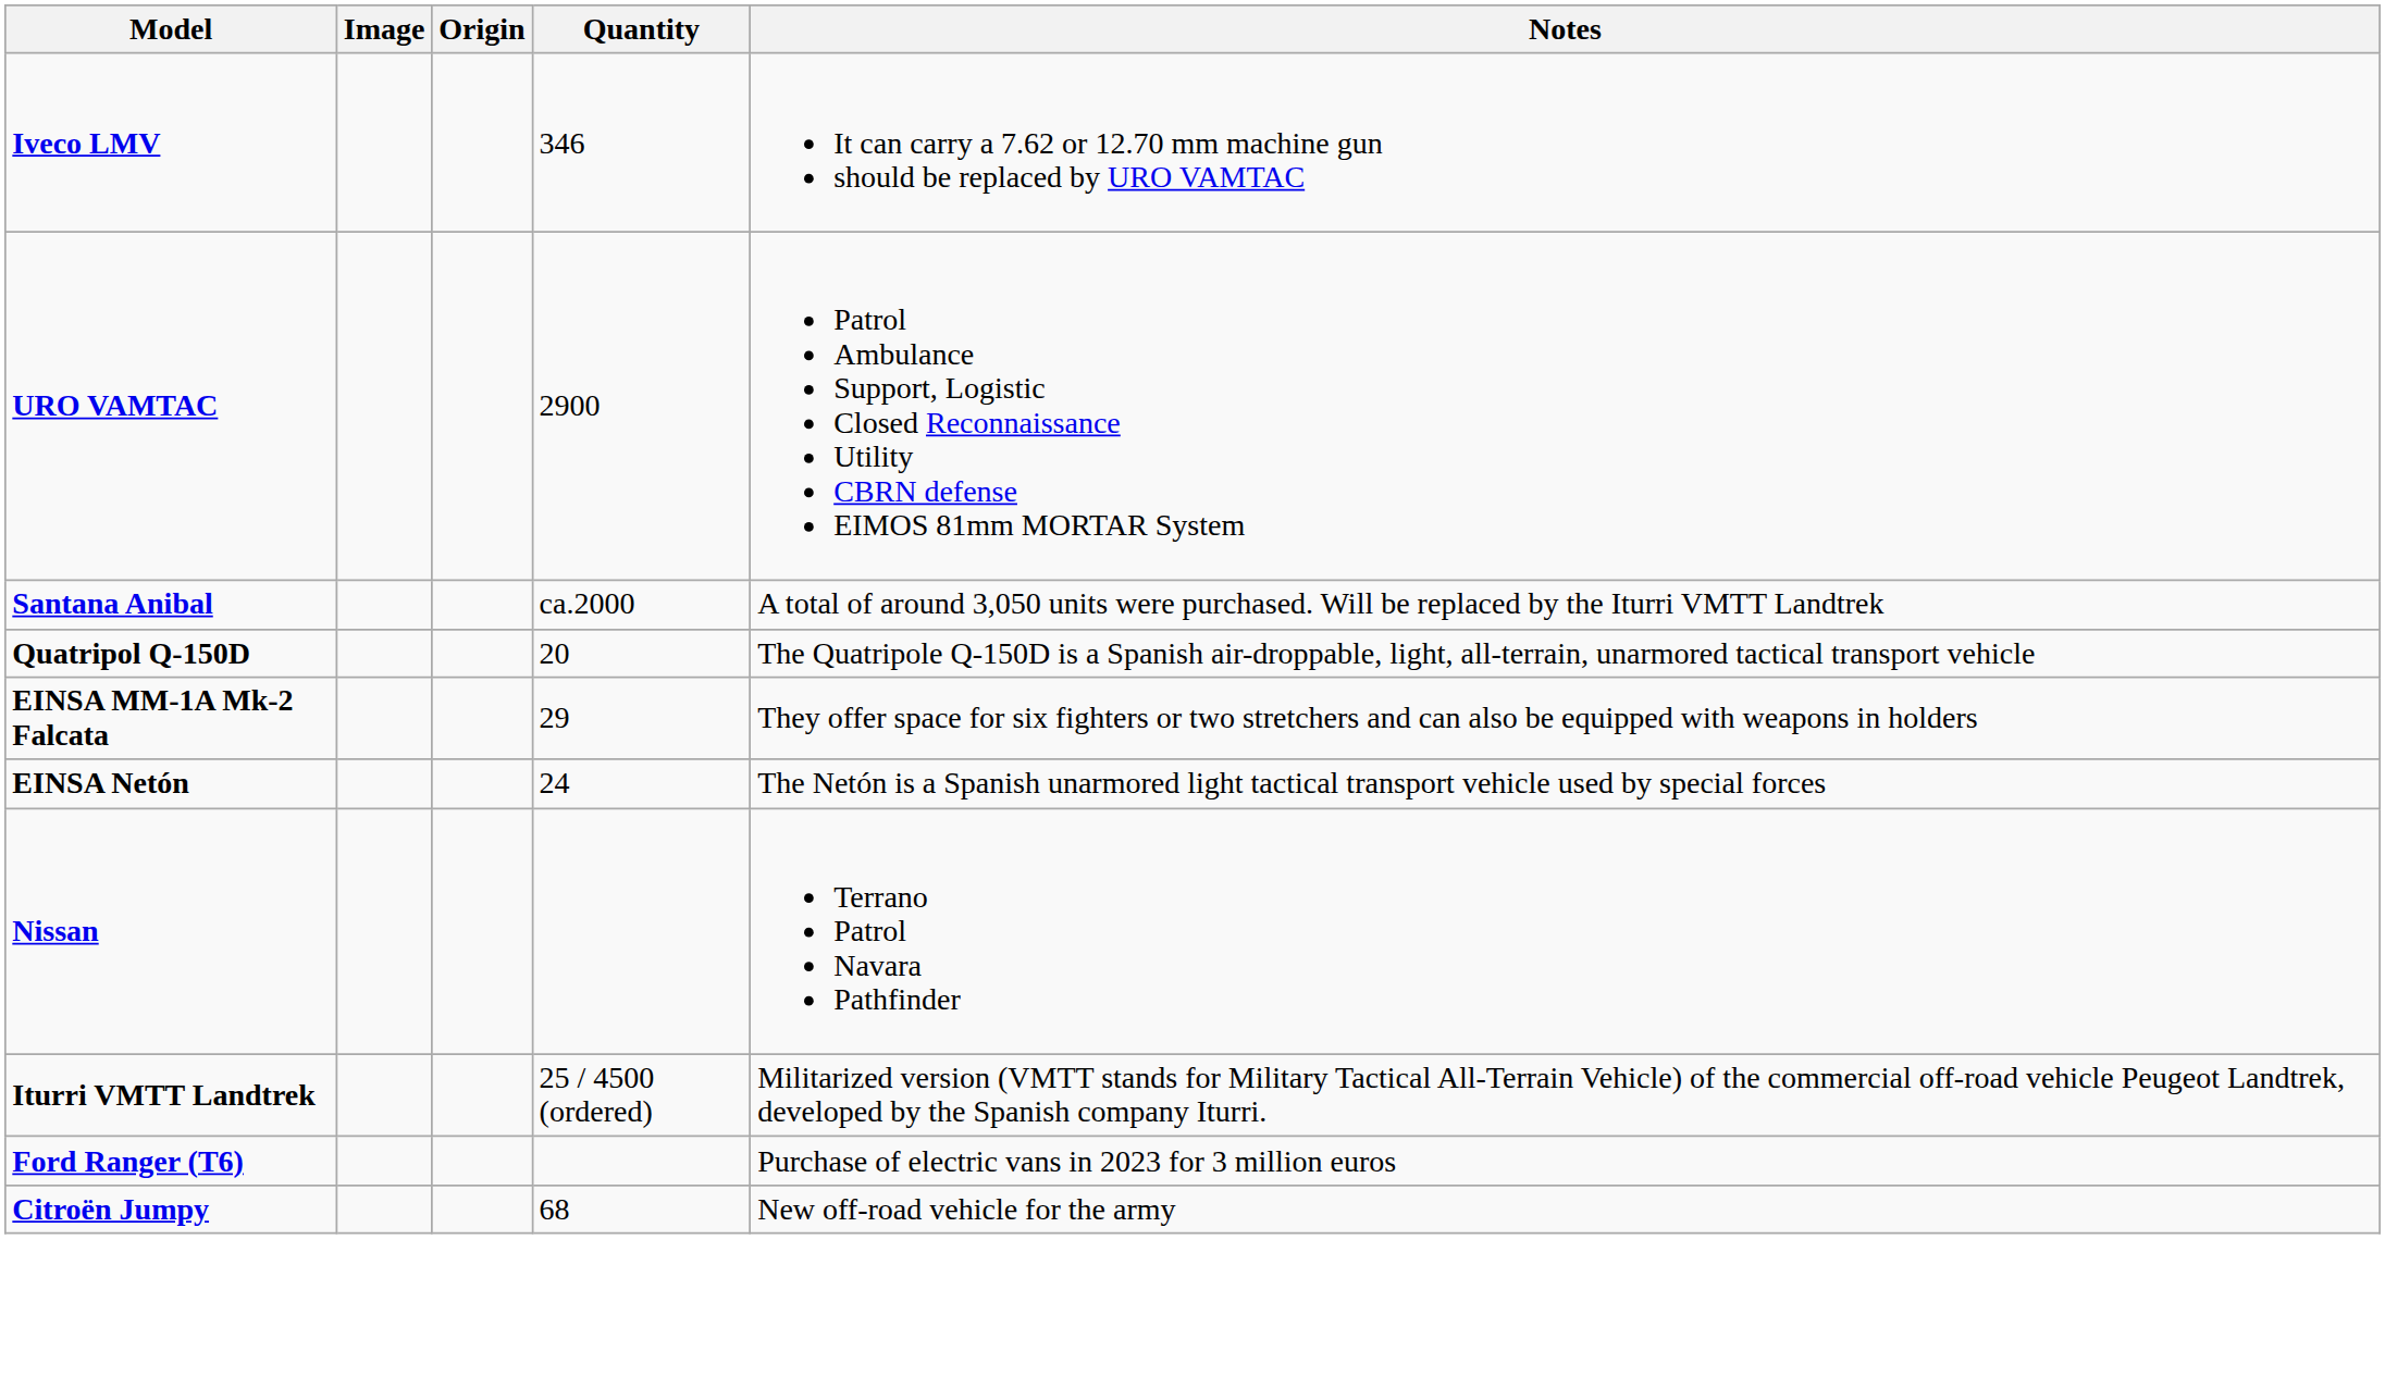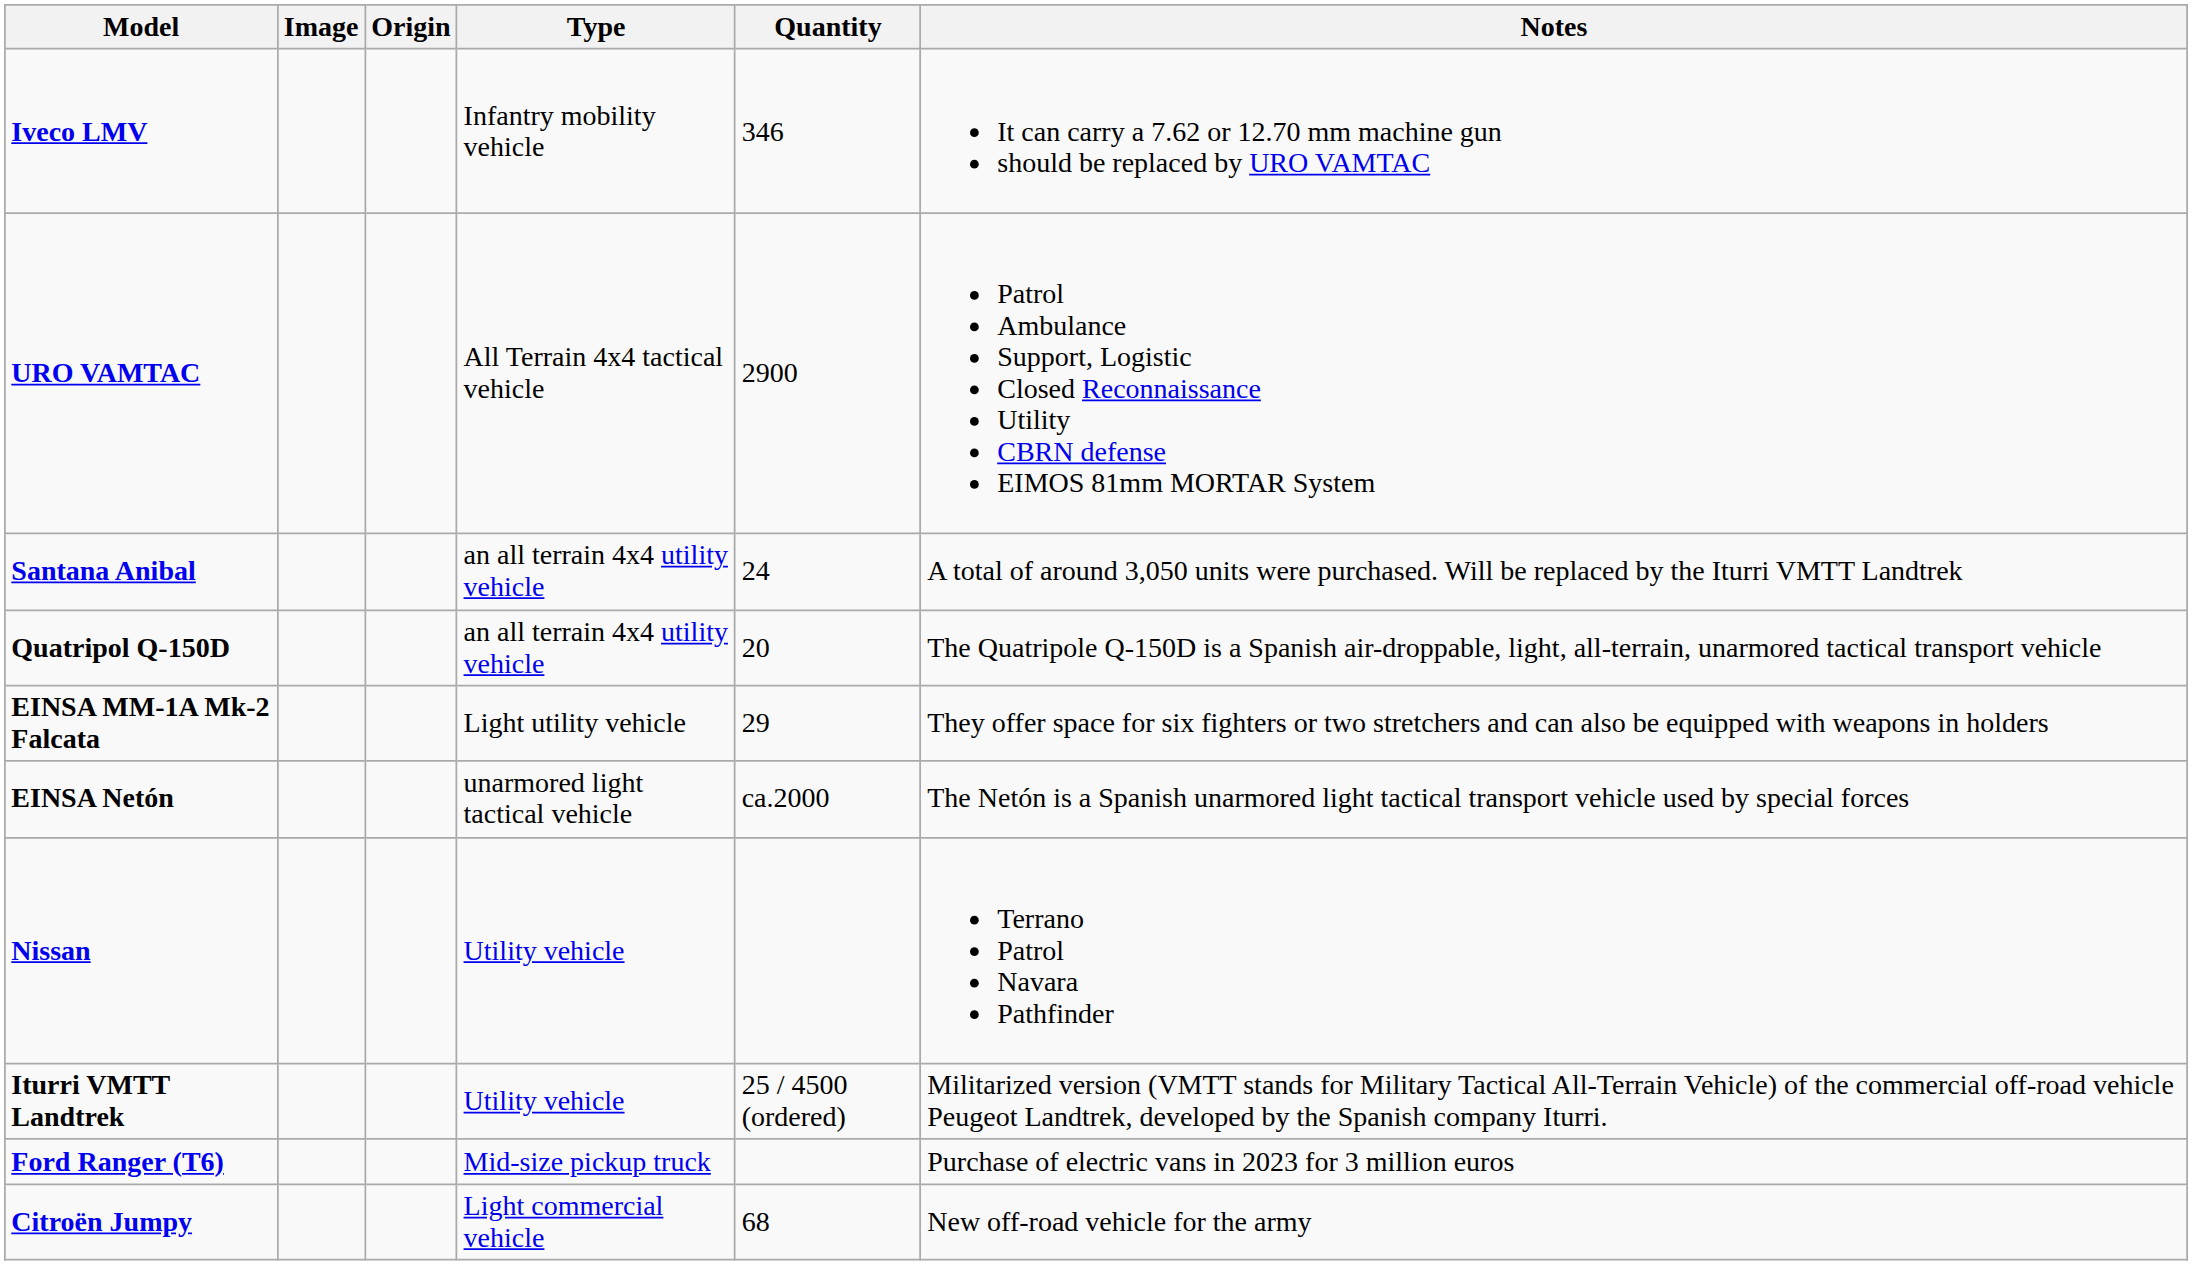+ column: Type | Infantry mobility vehicle | All Terrain 4x4 tactical vehicle | an all terrain 4x4 utility vehicle | an all terrain 4x4 utility vehicle | Light utility vehicle | unarmored light tactical vehicle | Utility vehicle | Utility vehicle | Mid-size pickup truck | Light commercial vehicle
Santana Anibal | Quantity: ca.2000 -> 24
EINSA Netón | Quantity: 24 -> ca.2000
